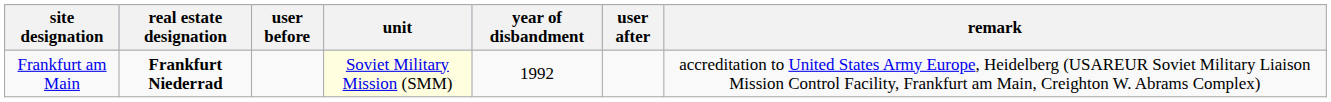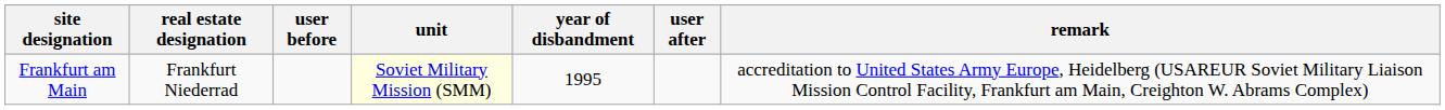Frankfurt am Main | real estate designation: bold -> normal
Frankfurt am Main | year of disbandment: 1992 -> 1995
